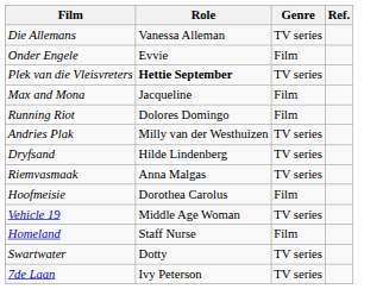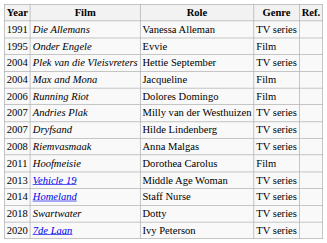+ column: Year | 1991 | 1995 | 2004 | 2004 | 2006 | 2007 | 2007 | 2008 | 2011 | 2013 | 2014 | 2018 | 2020
Plek van die Vleisvreters | Role: bold -> normal
Homeland | Genre: Film -> TV series
